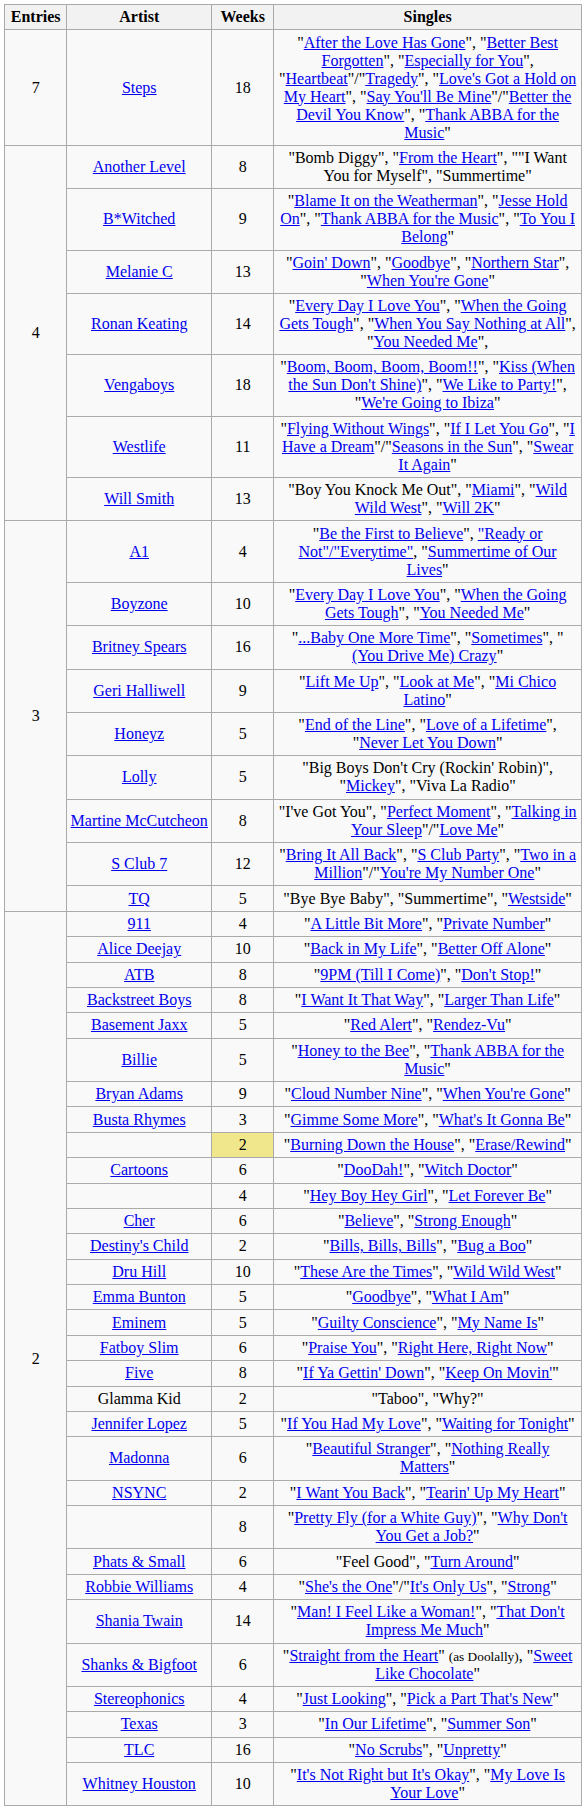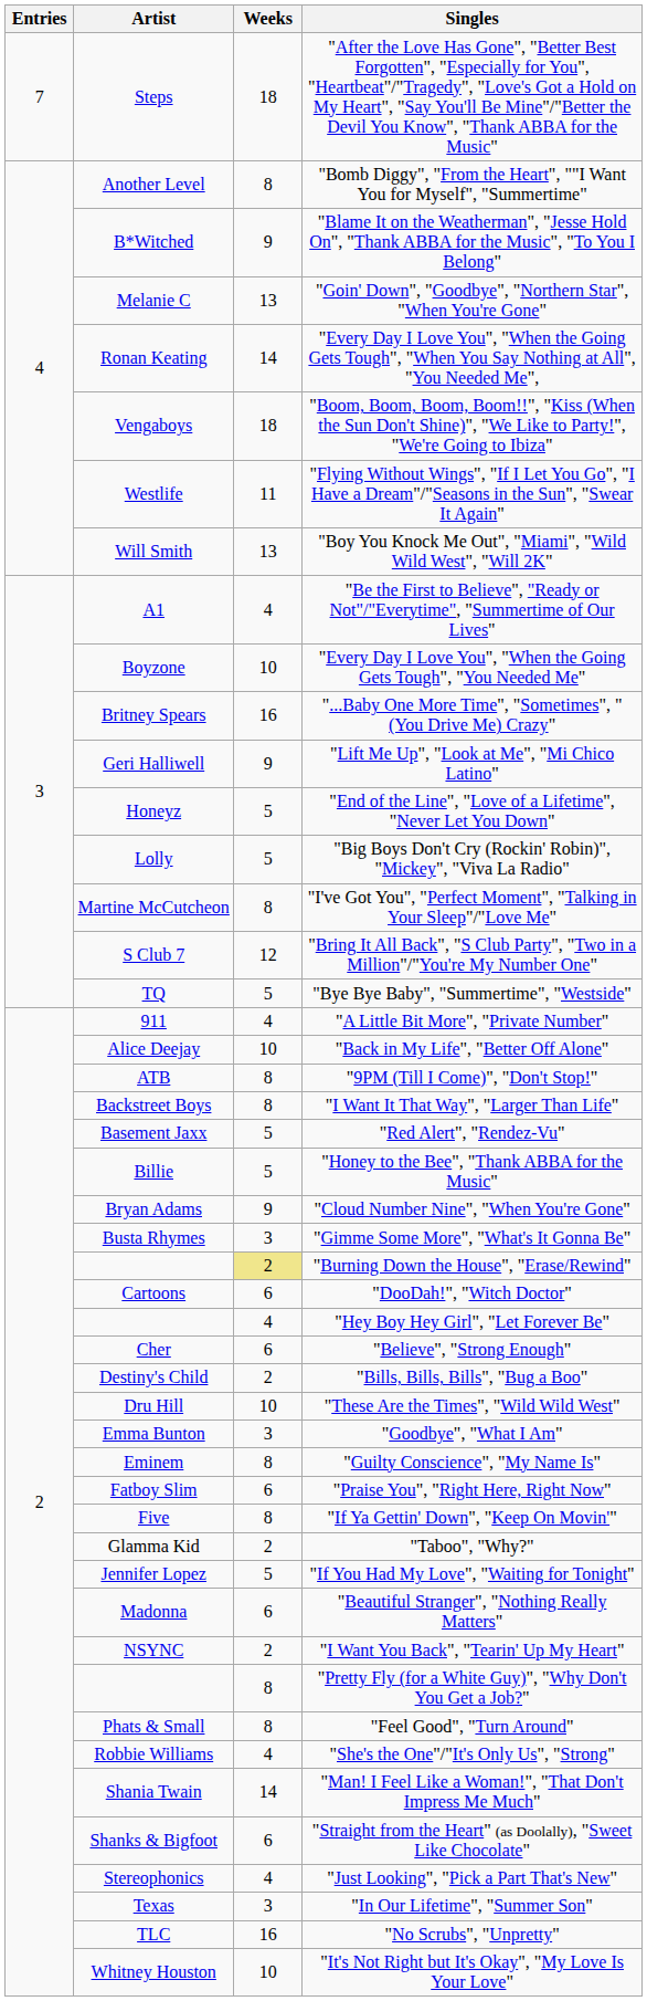"Goodbye", "What I Am" | Weeks: 5 -> 3
"Guilty Conscience", "My Name Is" | Weeks: 5 -> 8
"Feel Good", "Turn Around" | Weeks: 6 -> 8
